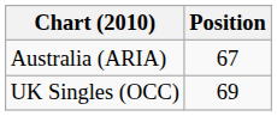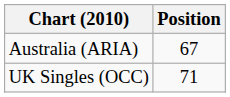UK Singles (OCC) | Position: 69 -> 71
